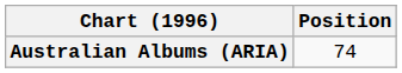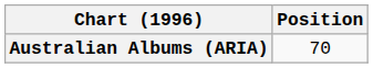Australian Albums (ARIA) | Position: 74 -> 70
